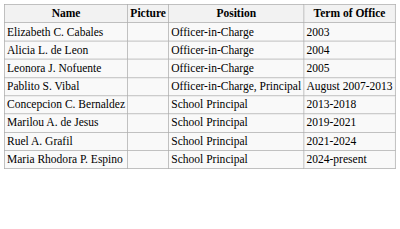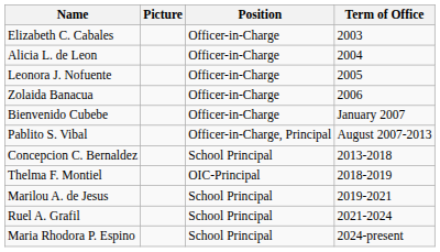+ row: Zolaida Banacua | Officer-in-Charge | 2006
+ row: Bienvenido Cubebe | Officer-in-Charge | January 2007
+ row: Thelma F. Montiel | OIC-Principal | 2018-2019
